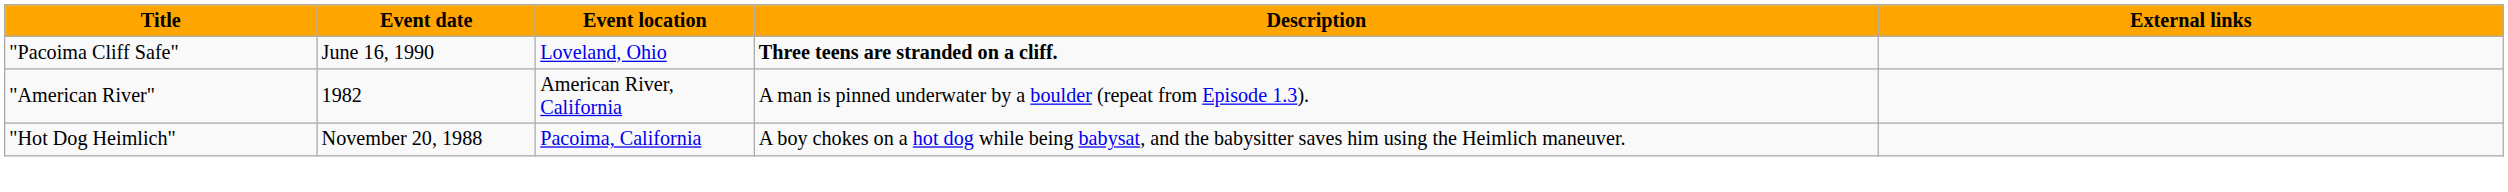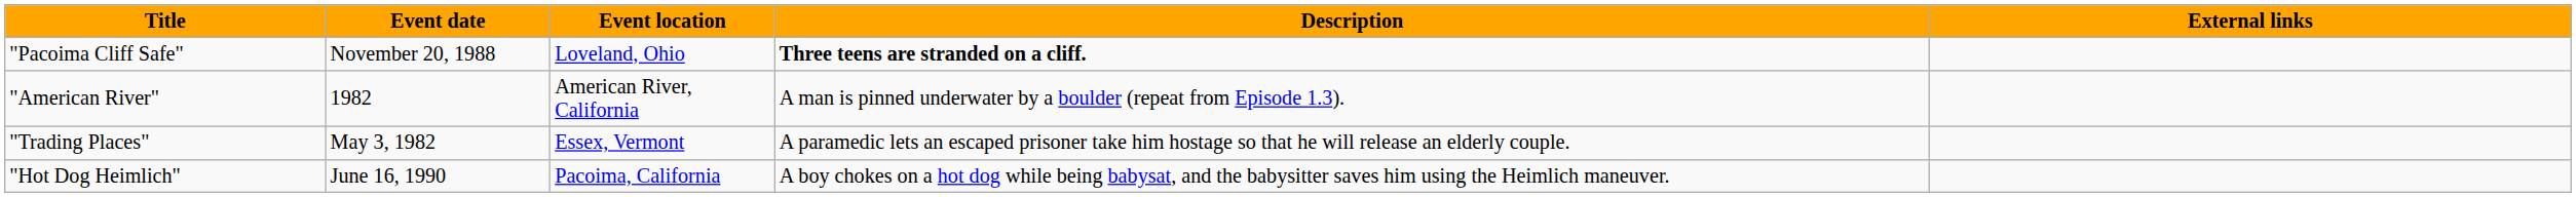"Pacoima Cliff Safe" | Event date: June 16, 1990 -> November 20, 1988
+ row: "Trading Places" | May 3, 1982 | Essex, Vermont | A paramedic lets an escaped prisoner take him hostage so that he will release an elderly couple.
"Hot Dog Heimlich" | Event date: November 20, 1988 -> June 16, 1990
